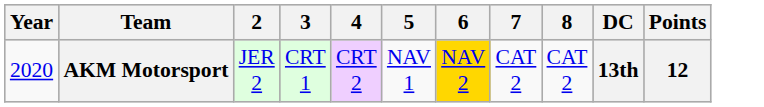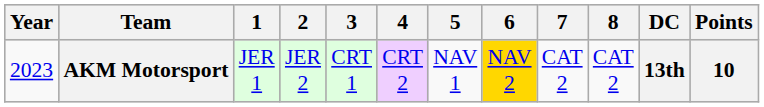+ column: 1 | JER 1
AKM Motorsport | Year: 2020 -> 2023
AKM Motorsport | Points: 12 -> 10
